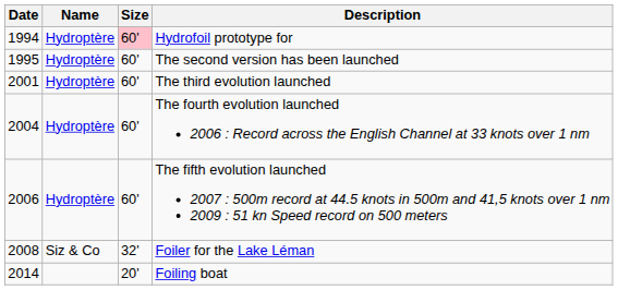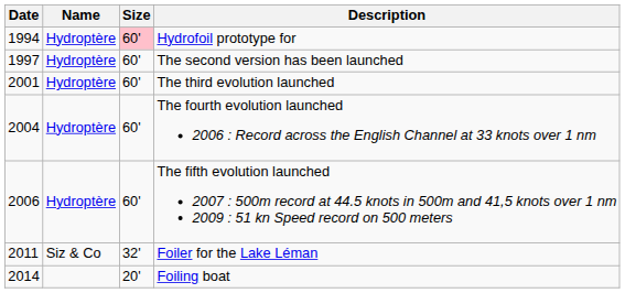The second version has been launched | Date: 1995 -> 1997
Foiler for the Lake Léman | Date: 2008 -> 2011
